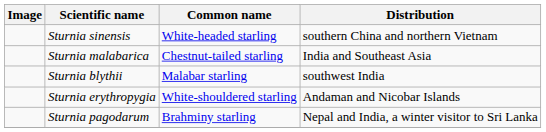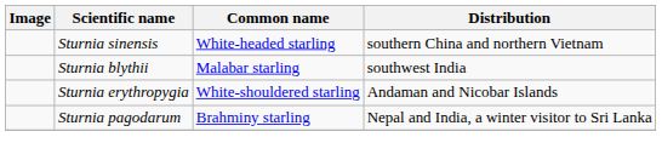- row: Sturnia malabarica | Chestnut-tailed starling | India and Southeast Asia
